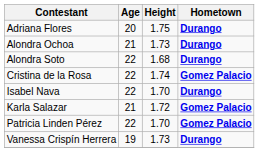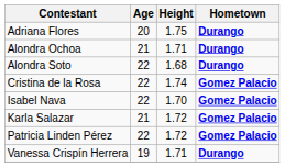Alondra Ochoa | Height: 1.73 -> 1.71
Isabel Nava | Hometown: Durango -> Gomez Palacio
Patricia Linden Pérez | Height: 1.70 -> 1.72
Vanessa Crispín Herrera | Height: 1.73 -> 1.71
